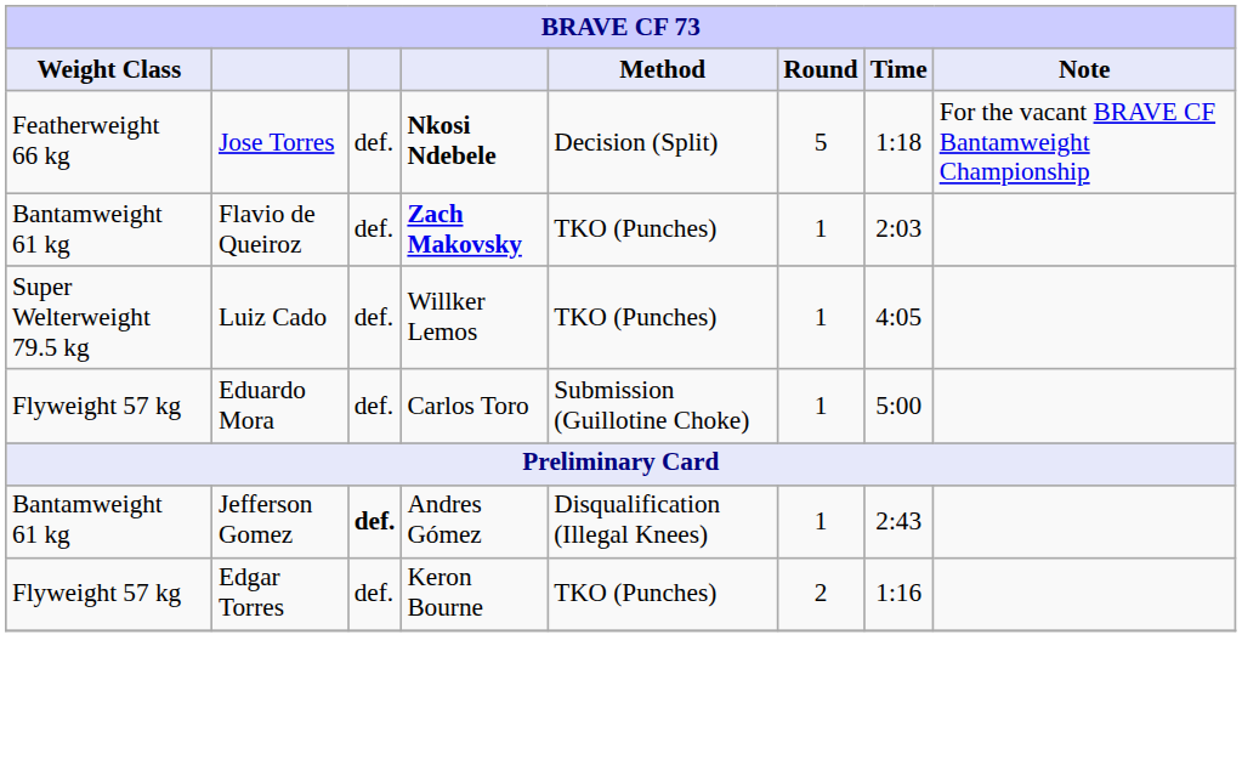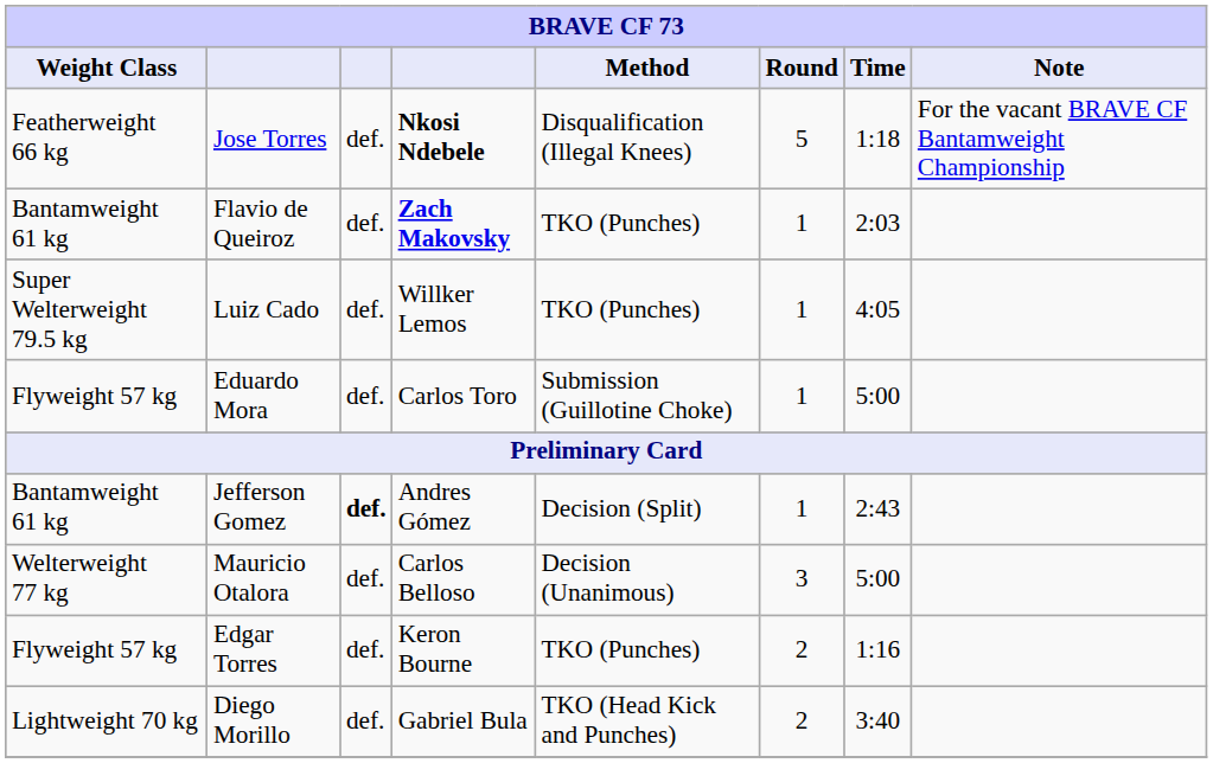Jose Torres | Method: Decision (Split) -> Disqualification (Illegal Knees)
Jefferson Gomez | Method: Disqualification (Illegal Knees) -> Decision (Split)
+ row: Welterweight 77 kg | Mauricio Otalora | def. | Carlos Belloso | Decision (Unanimous) | 3 | 5:00
+ row: Lightweight 70 kg | Diego Morillo | def. | Gabriel Bula | TKO (Head Kick and Punches) | 2 | 3:40
